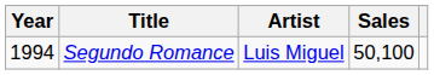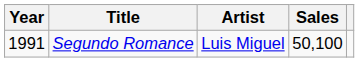Segundo Romance | Year: 1994 -> 1991
